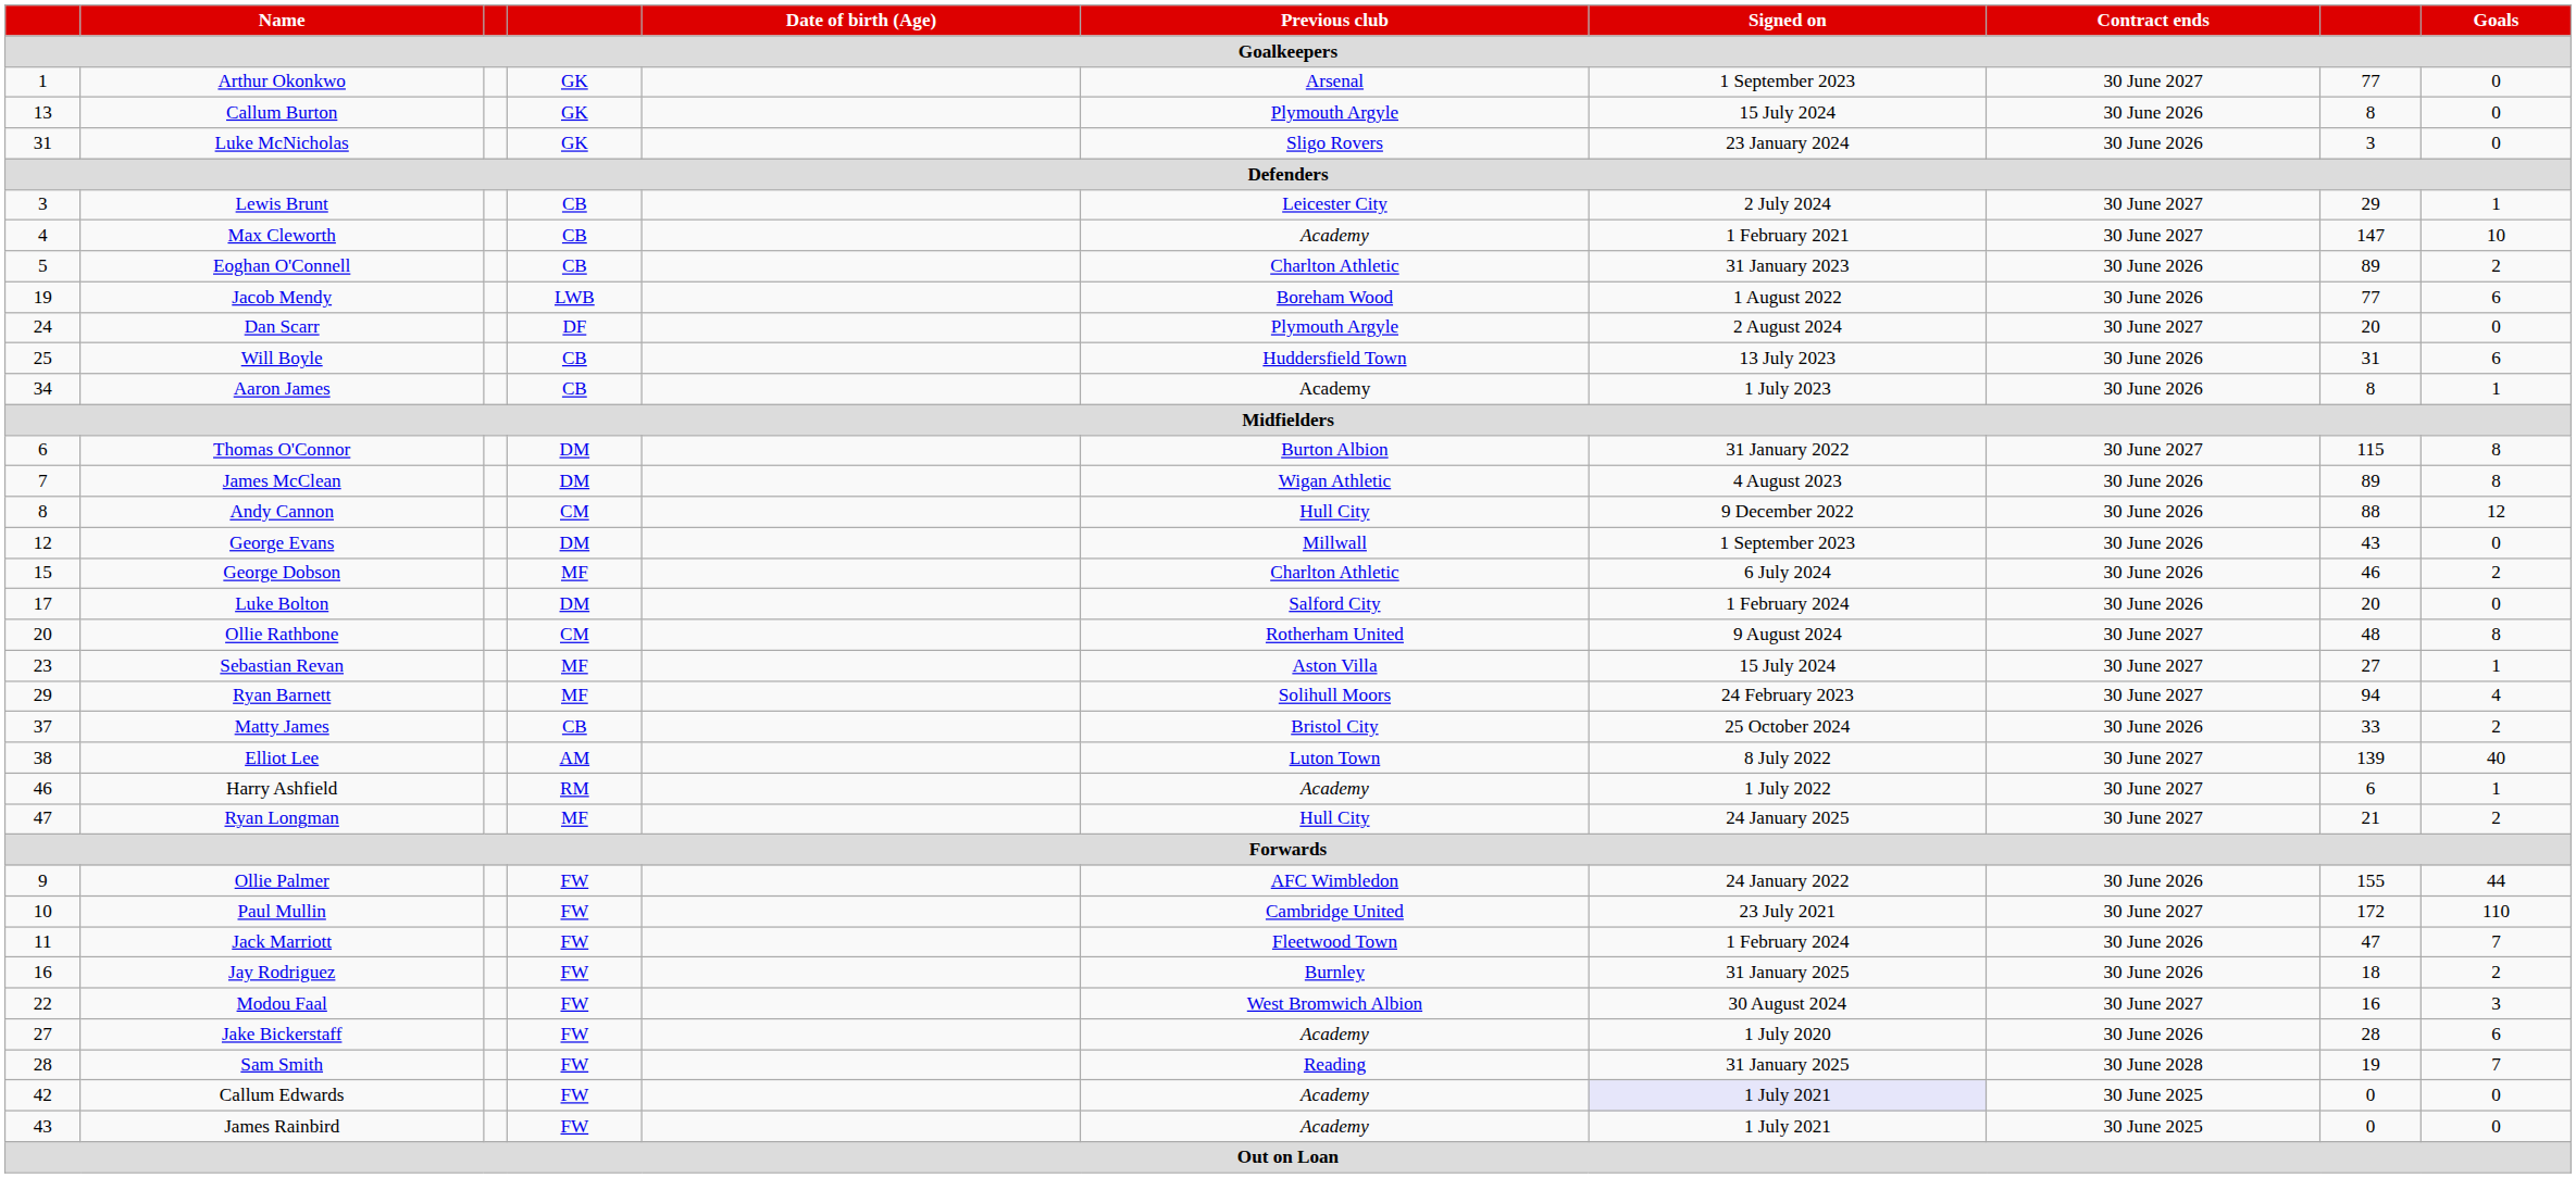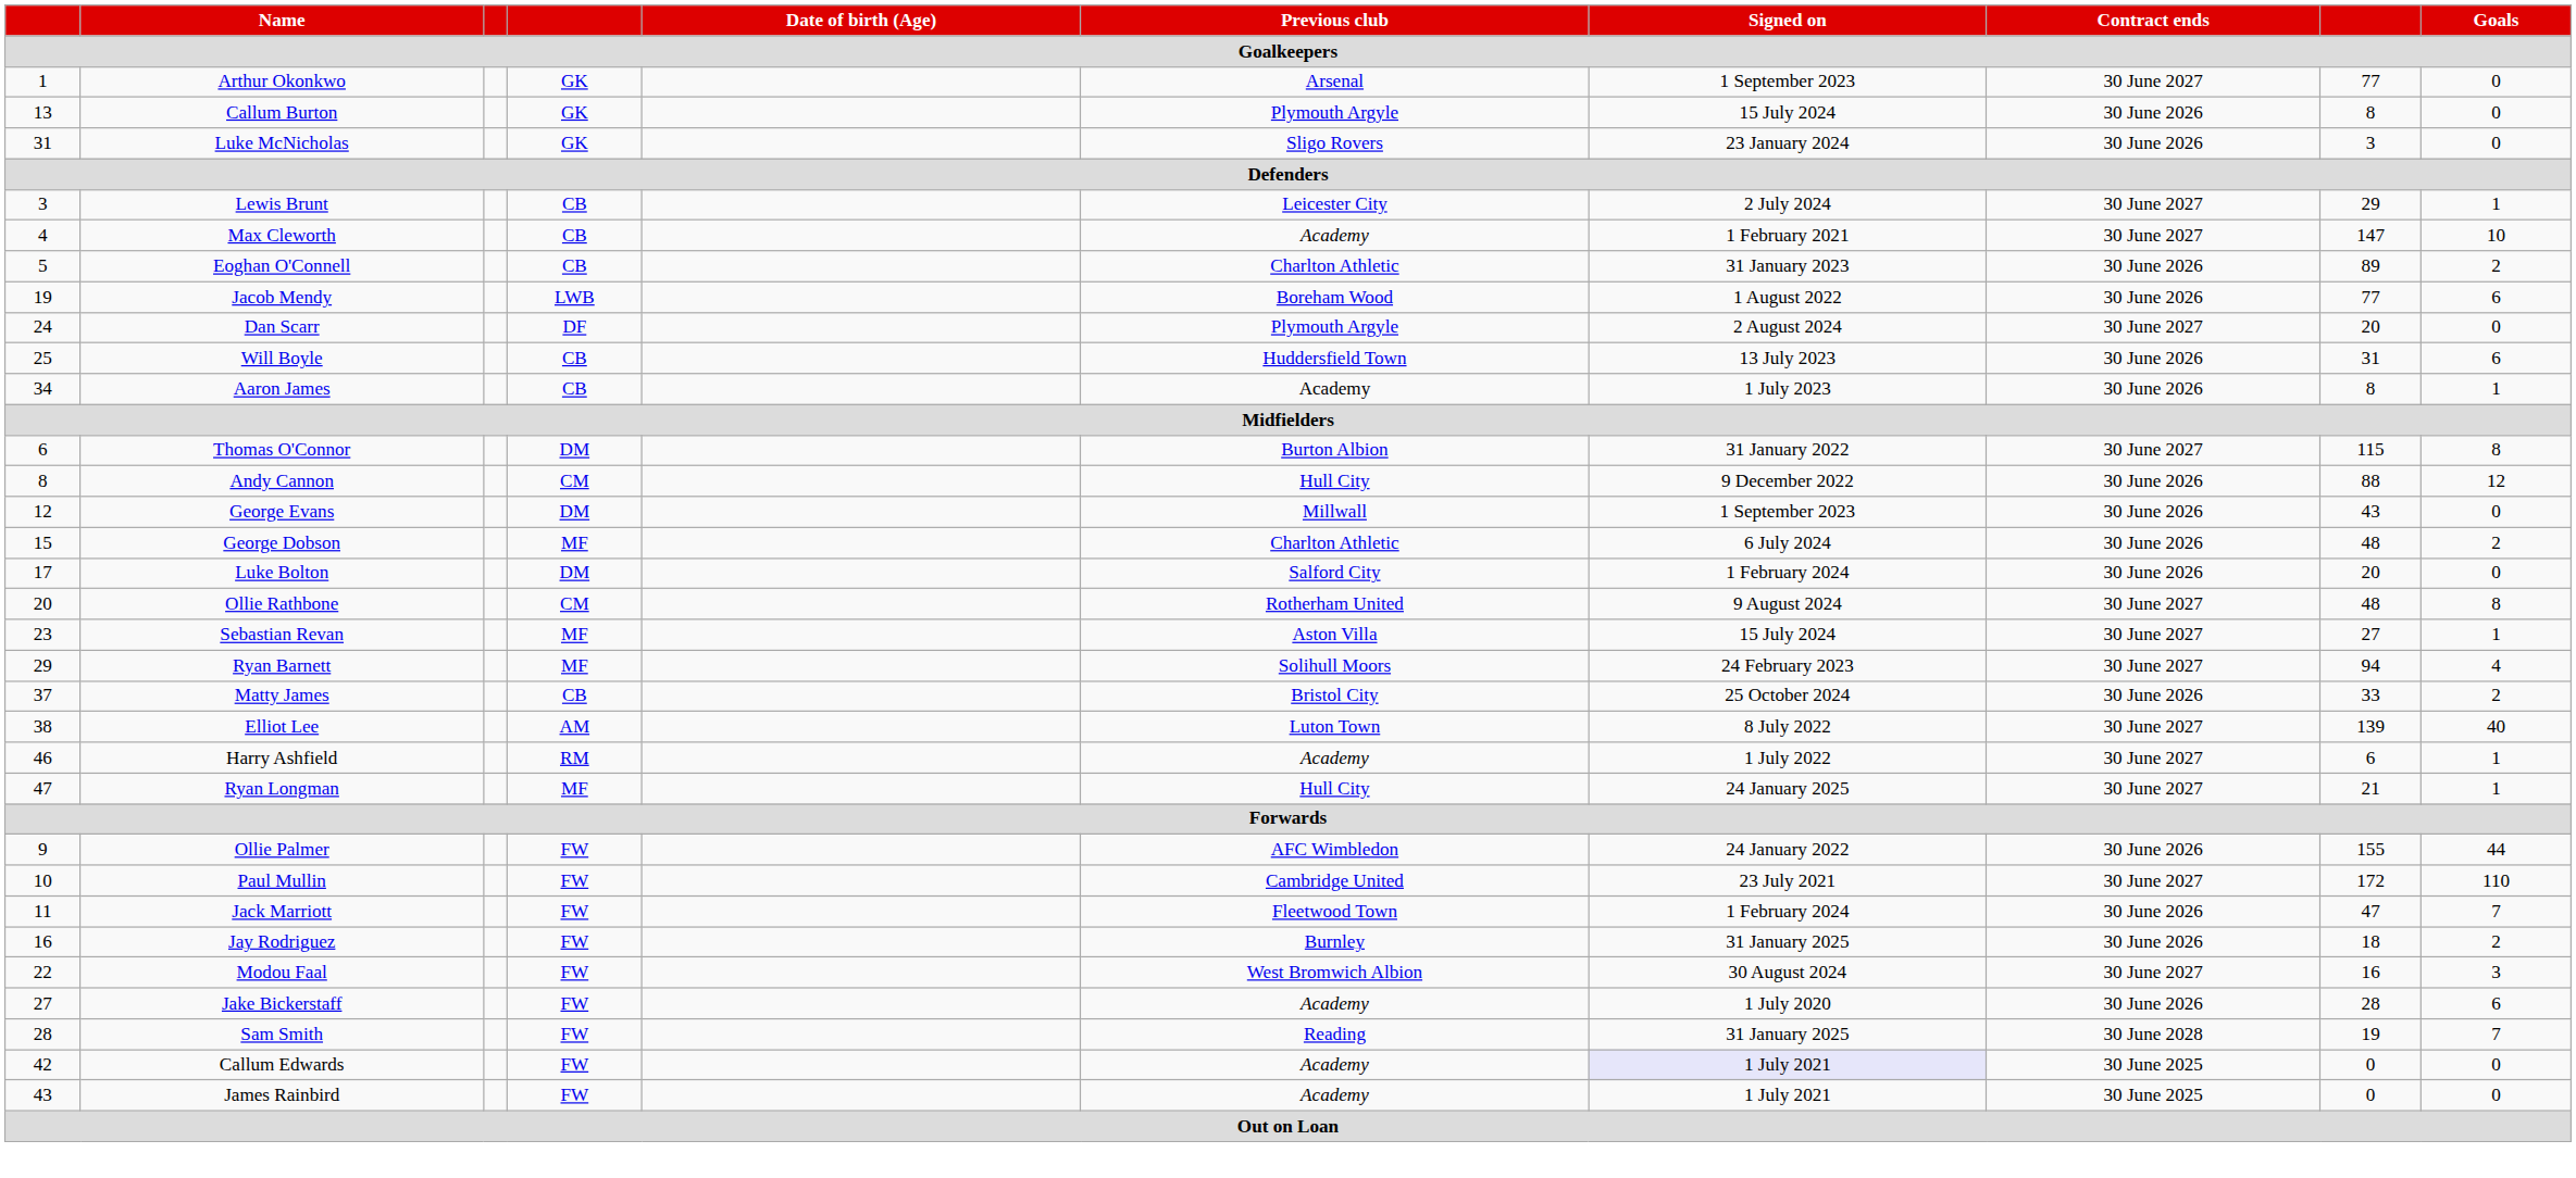- row: 7 | James McClean | DM | Wigan Athletic | 4 August 2023 | 30 June 2026 | 89 | 8
George Dobson | column 9: 46 -> 48
Ryan Longman | Goals: 2 -> 1
